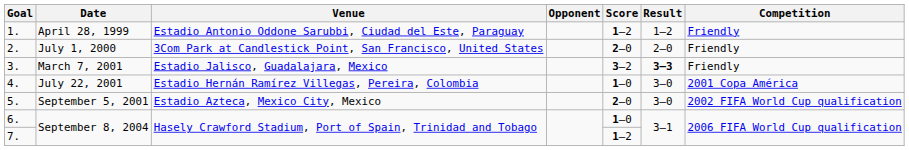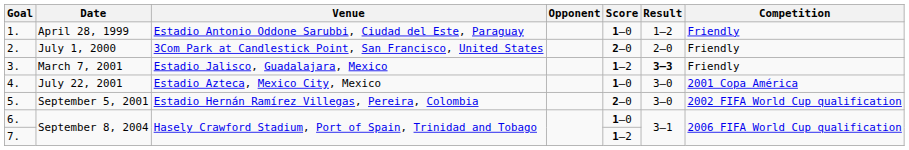1. | Score: 1–2 -> 1–0
3. | Score: 3–2 -> 1–2
4. | Venue: Estadio Hernán Ramírez Villegas, Pereira, Colombia -> Estadio Azteca, Mexico City, Mexico
5. | Venue: Estadio Azteca, Mexico City, Mexico -> Estadio Hernán Ramírez Villegas, Pereira, Colombia
